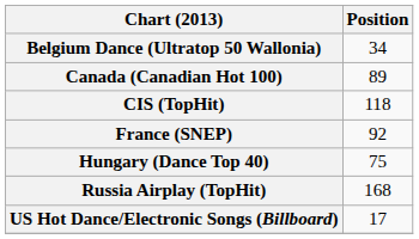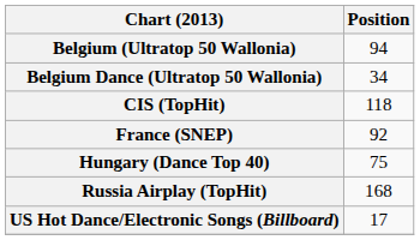+ row: Belgium (Ultratop 50 Wallonia) | 94
- row: Canada (Canadian Hot 100) | 89
